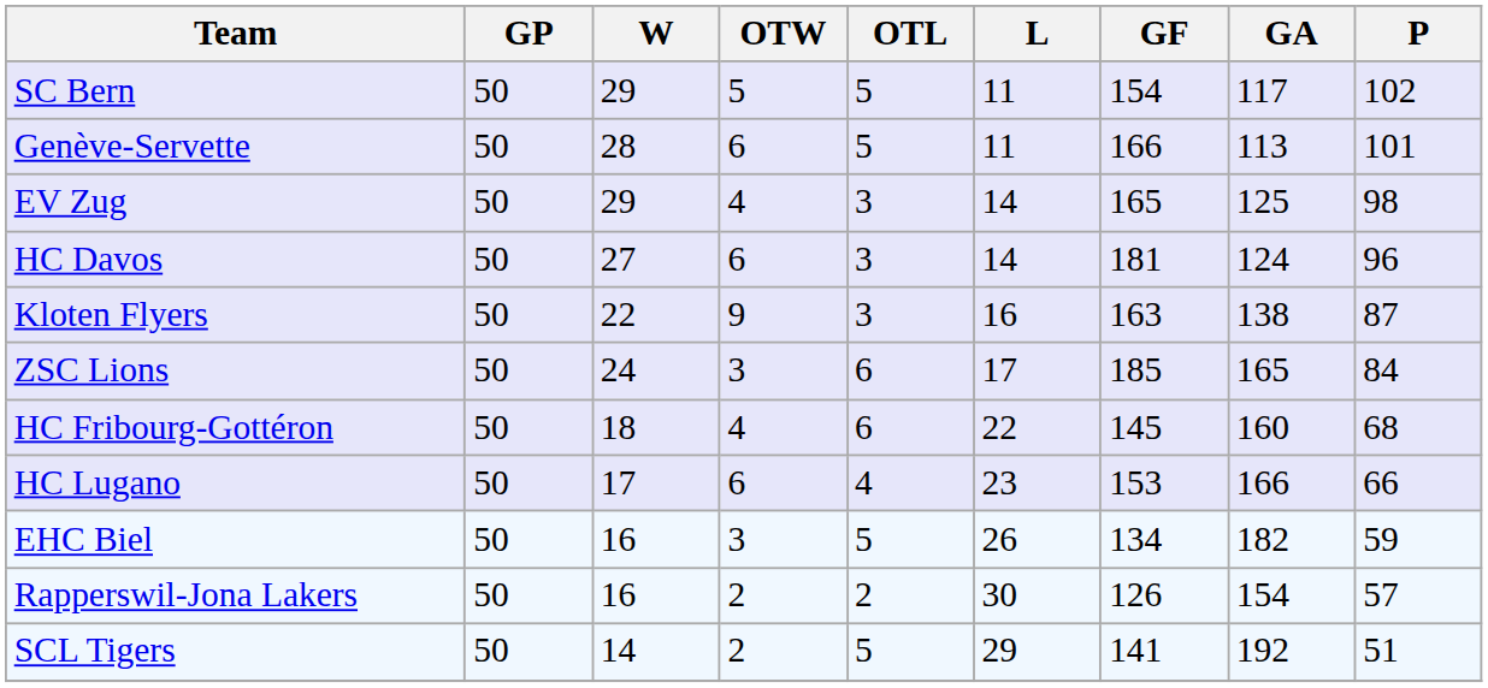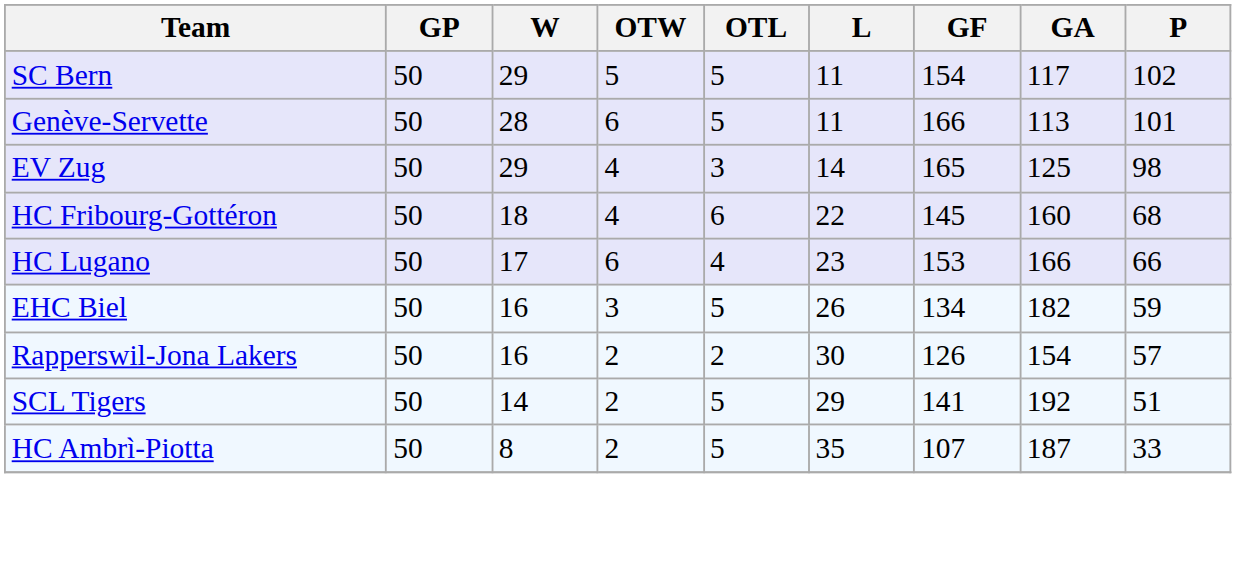- row: HC Davos | 50 | 27 | 6 | 3 | 14 | 181 | 124 | 96
- row: Kloten Flyers | 50 | 22 | 9 | 3 | 16 | 163 | 138 | 87
- row: ZSC Lions | 50 | 24 | 3 | 6 | 17 | 185 | 165 | 84
+ row: HC Ambrì-Piotta | 50 | 8 | 2 | 5 | 35 | 107 | 187 | 33
